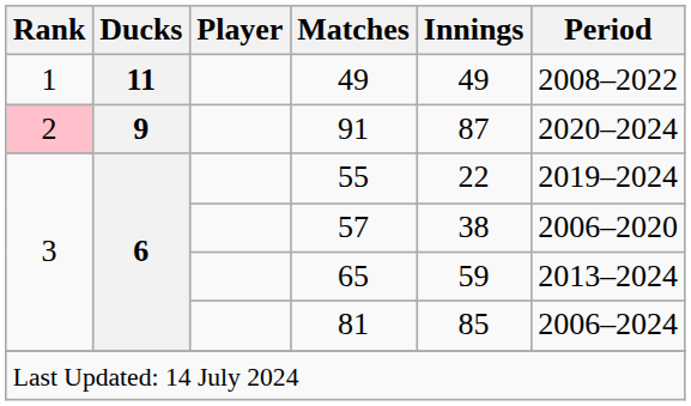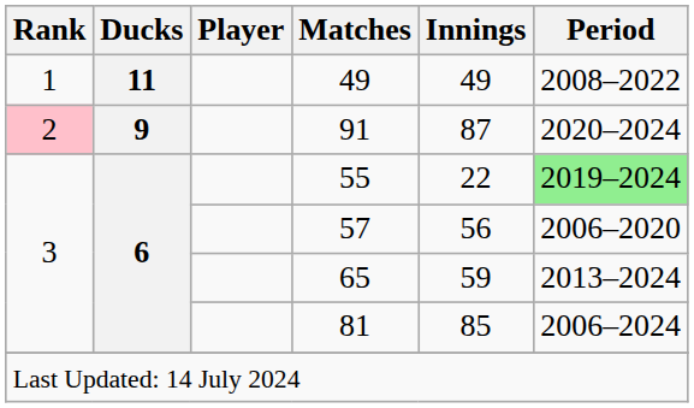55 | Period: no background -> lightgreen background
57 | Innings: 38 -> 56
